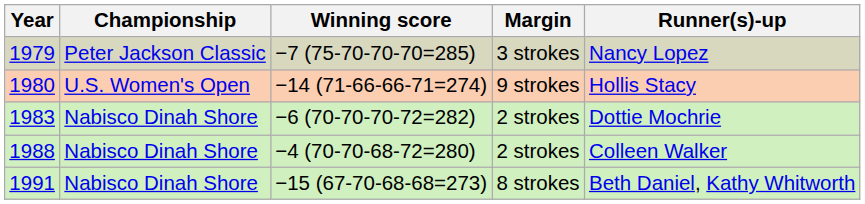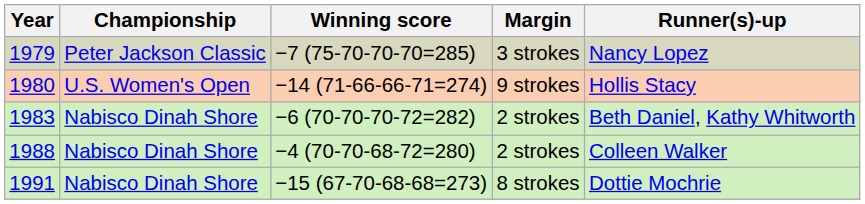1983 | Runner(s)-up: Dottie Mochrie -> Beth Daniel, Kathy Whitworth
1991 | Runner(s)-up: Beth Daniel, Kathy Whitworth -> Dottie Mochrie
